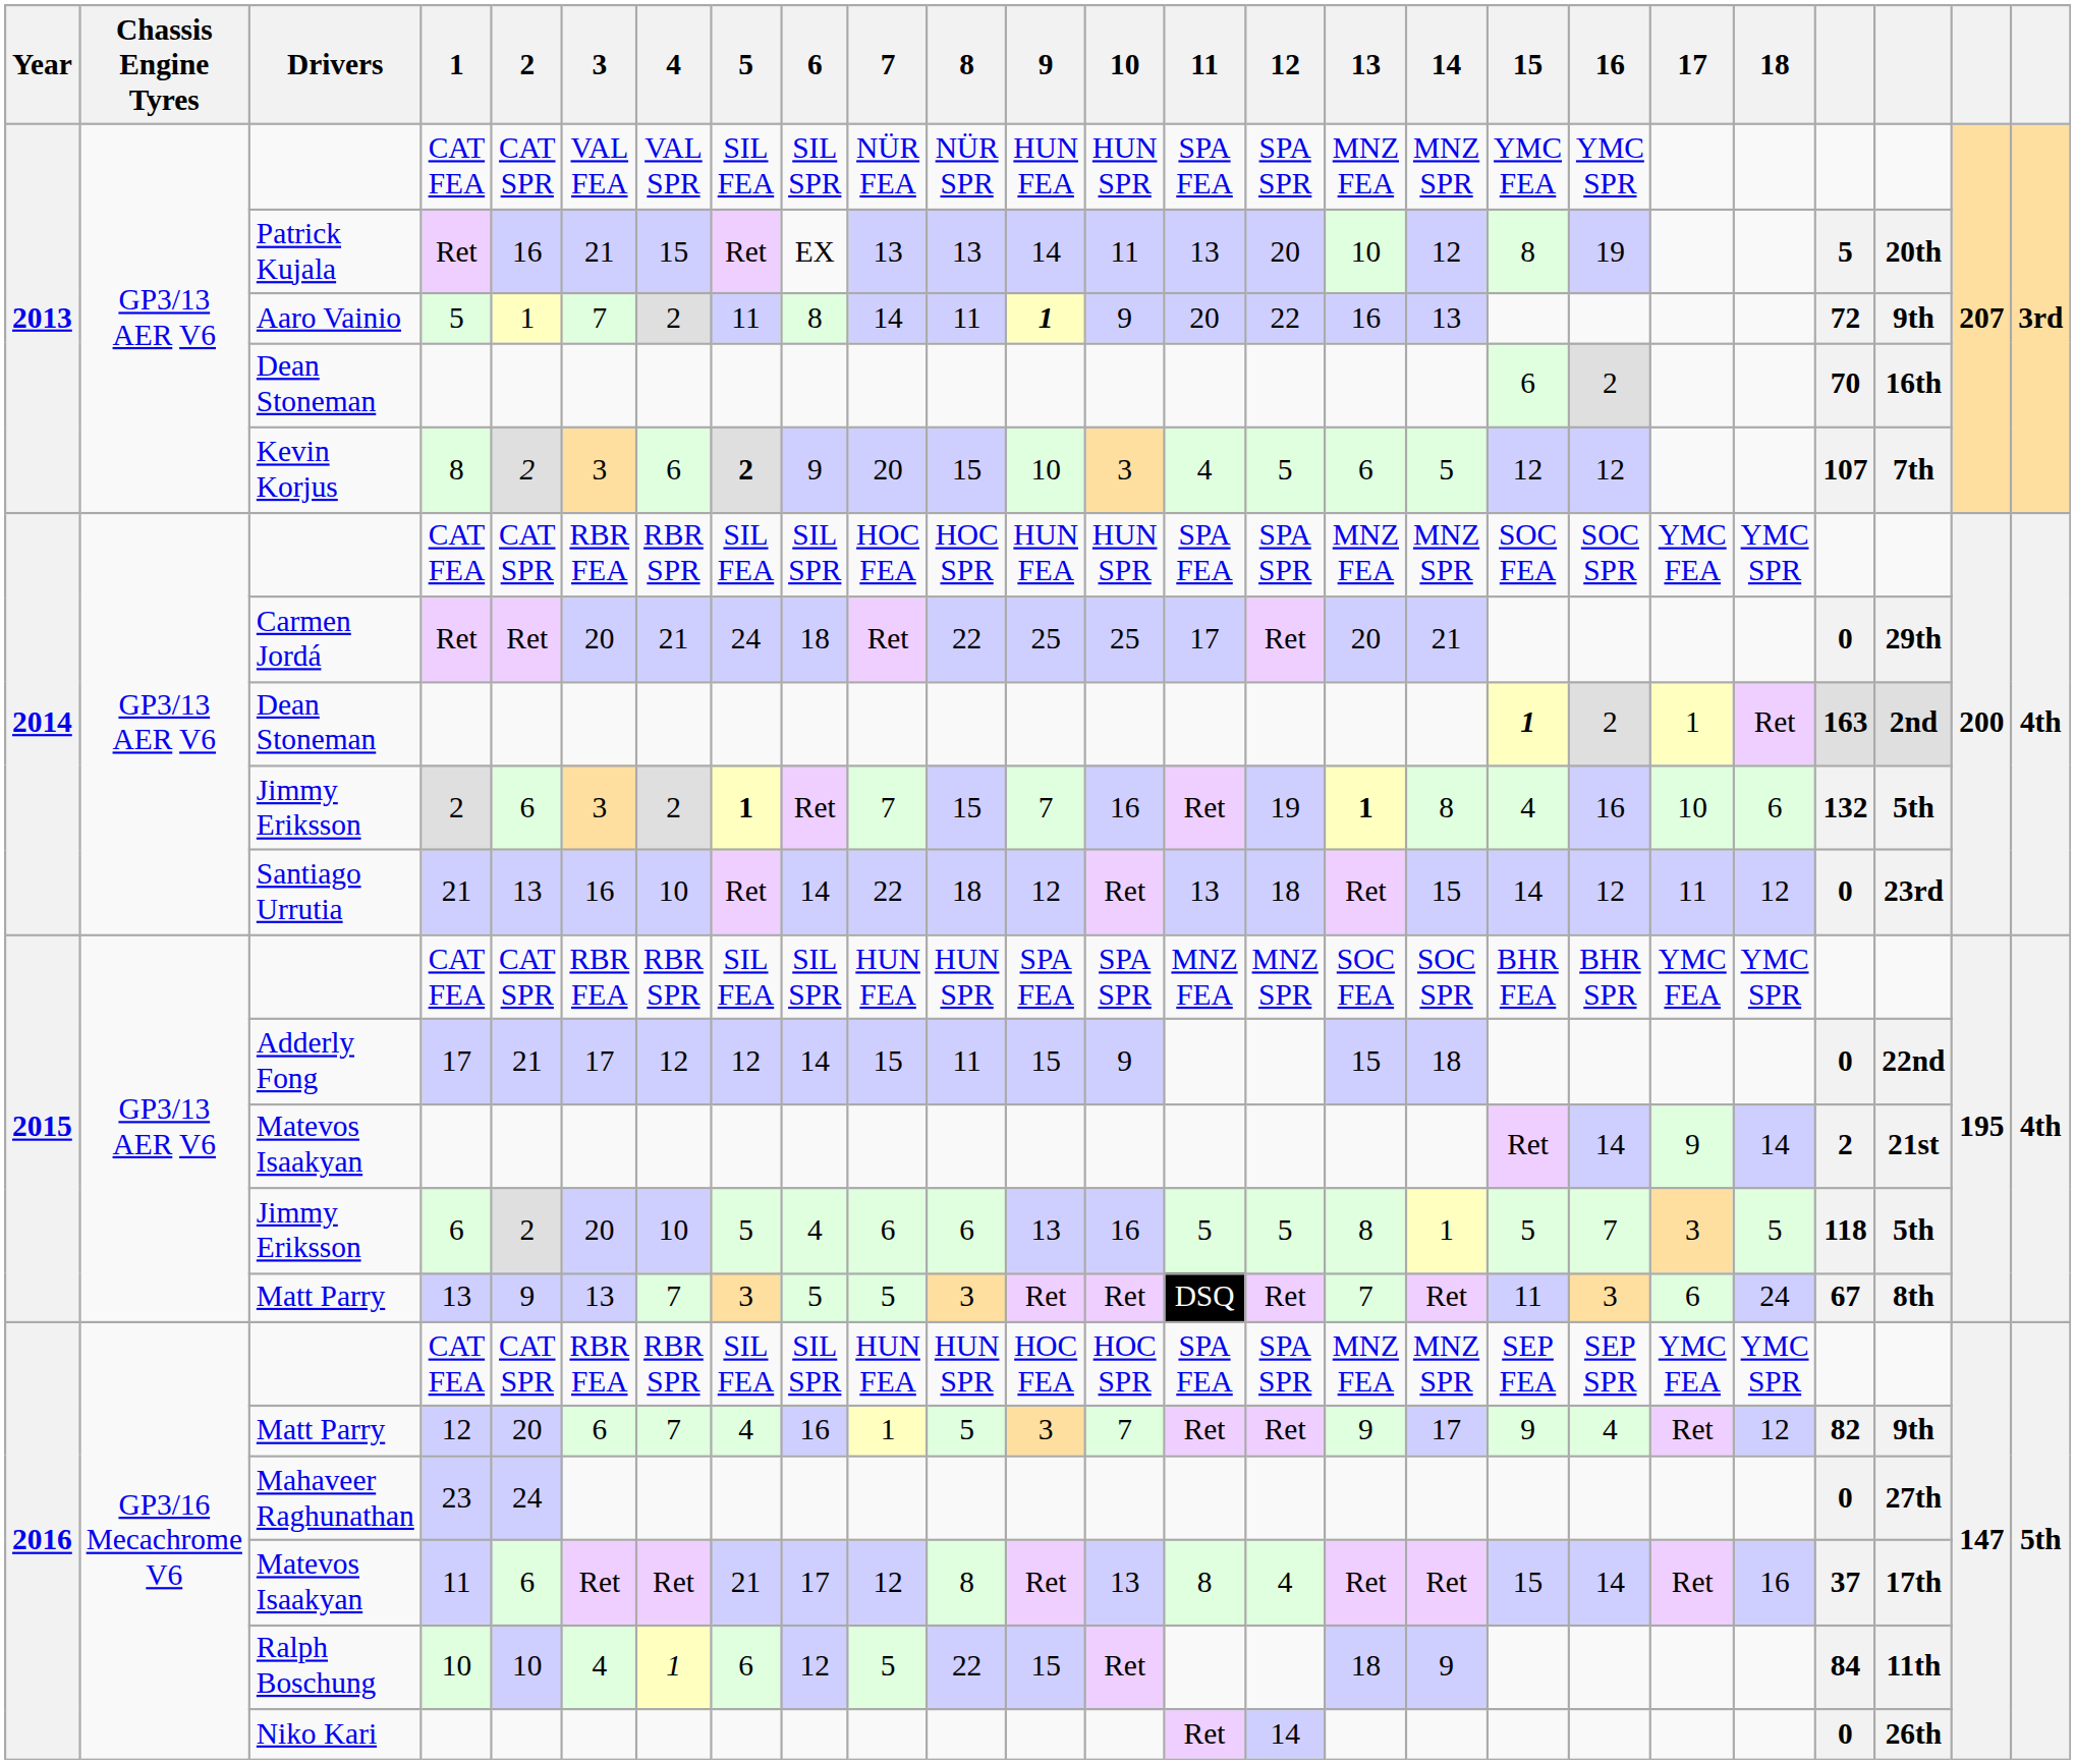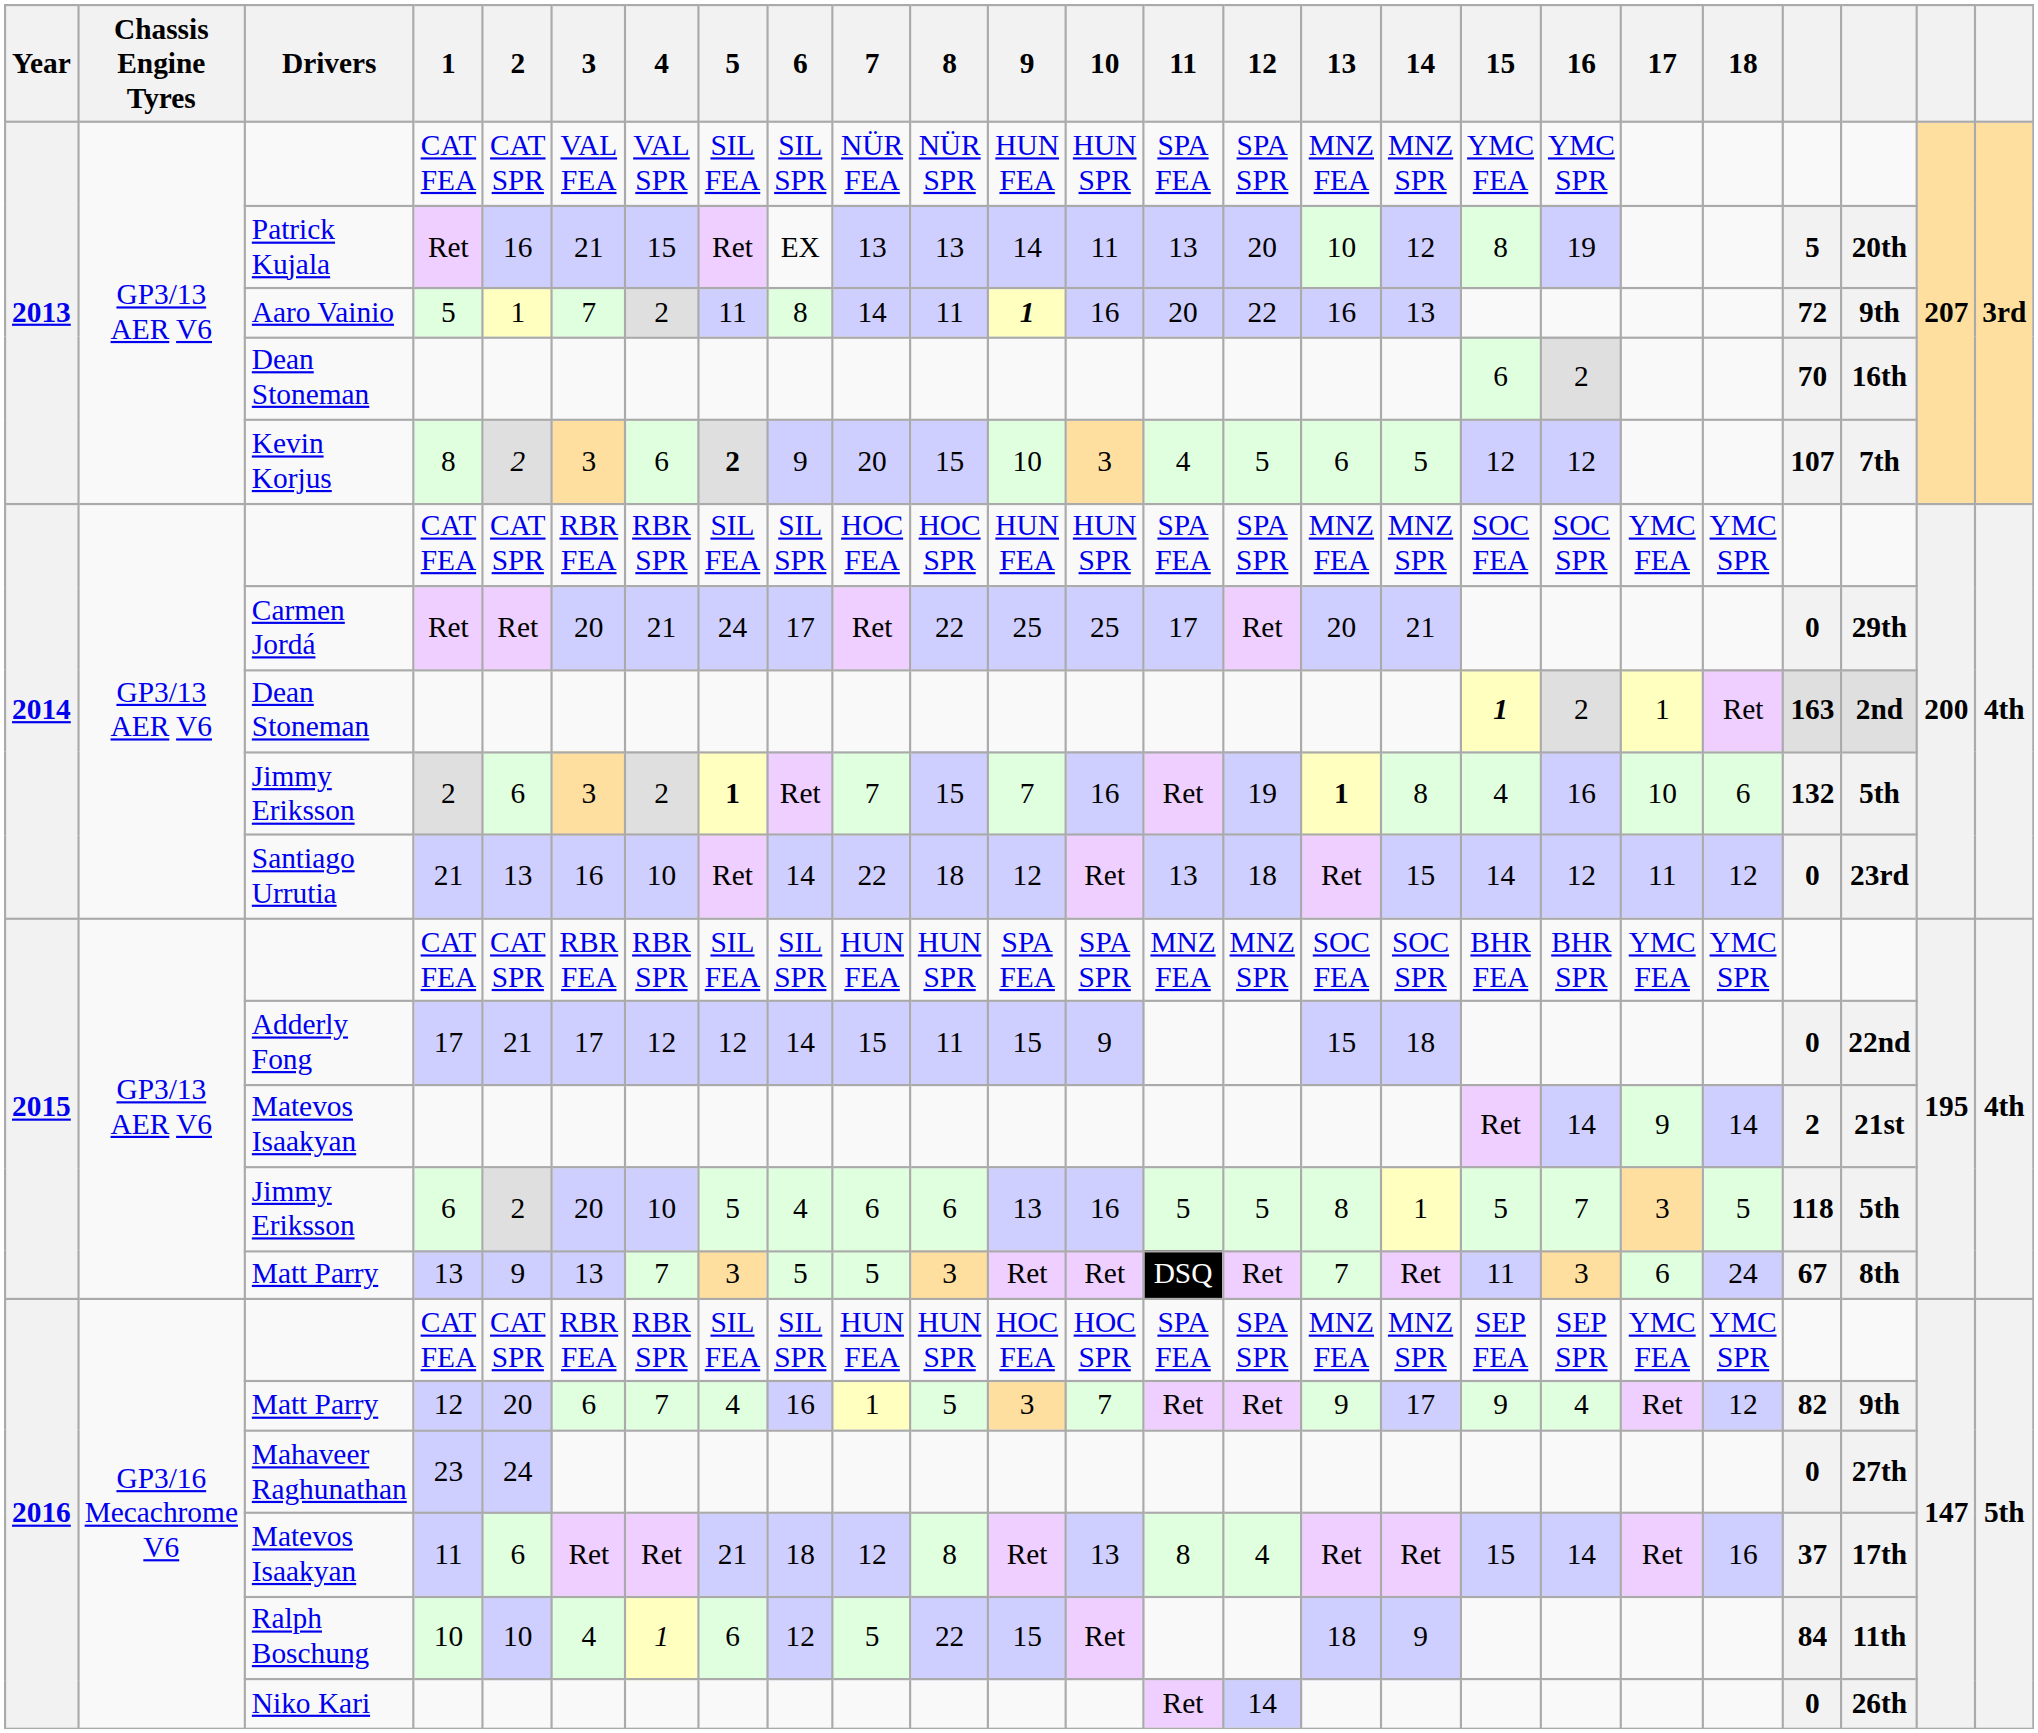Aaro Vainio | 10: 9 -> 16
Carmen Jordá | 6: 18 -> 17
2016 / Matevos Isaakyan | 6: 17 -> 18
